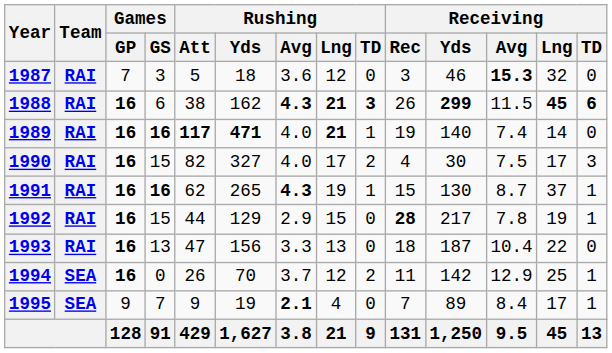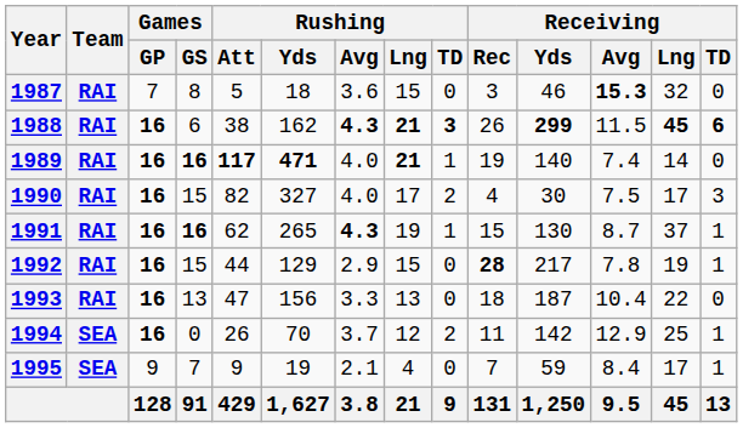1987 | Games / GS: 3 -> 8
1987 | Rushing / Lng: 12 -> 15
1995 | Rushing / Avg: bold -> normal
1995 | Receiving / Yds: 89 -> 59
